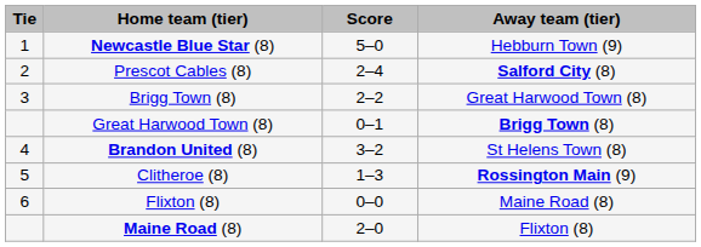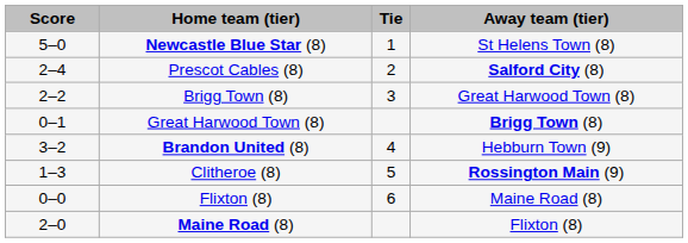columns swapped: Tie <-> Score
Newcastle Blue Star (8) | Away team (tier): Hebburn Town (9) -> St Helens Town (8)
Brandon United (8) | Away team (tier): St Helens Town (8) -> Hebburn Town (9)
